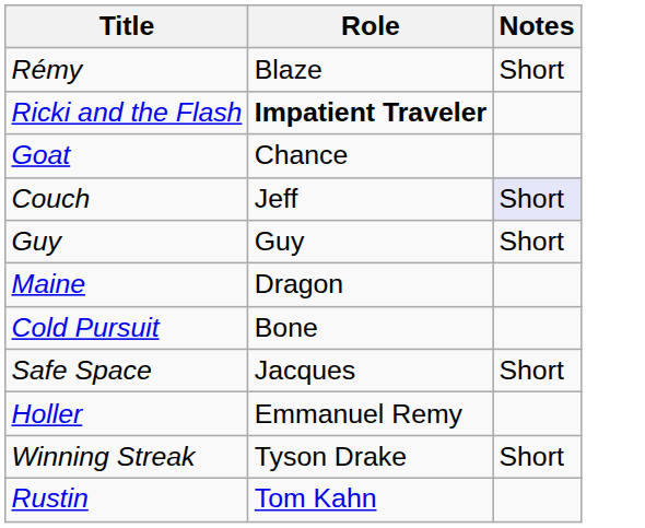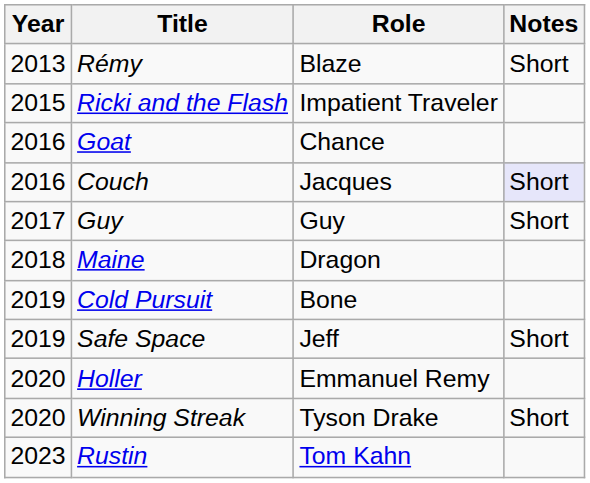+ column: Year | 2013 | 2015 | 2016 | 2016 | 2017 | 2018 | 2019 | 2019 | 2020 | 2020 | 2023
Ricki and the Flash | Role: bold -> normal
Couch | Role: Jeff -> Jacques
Safe Space | Role: Jacques -> Jeff
